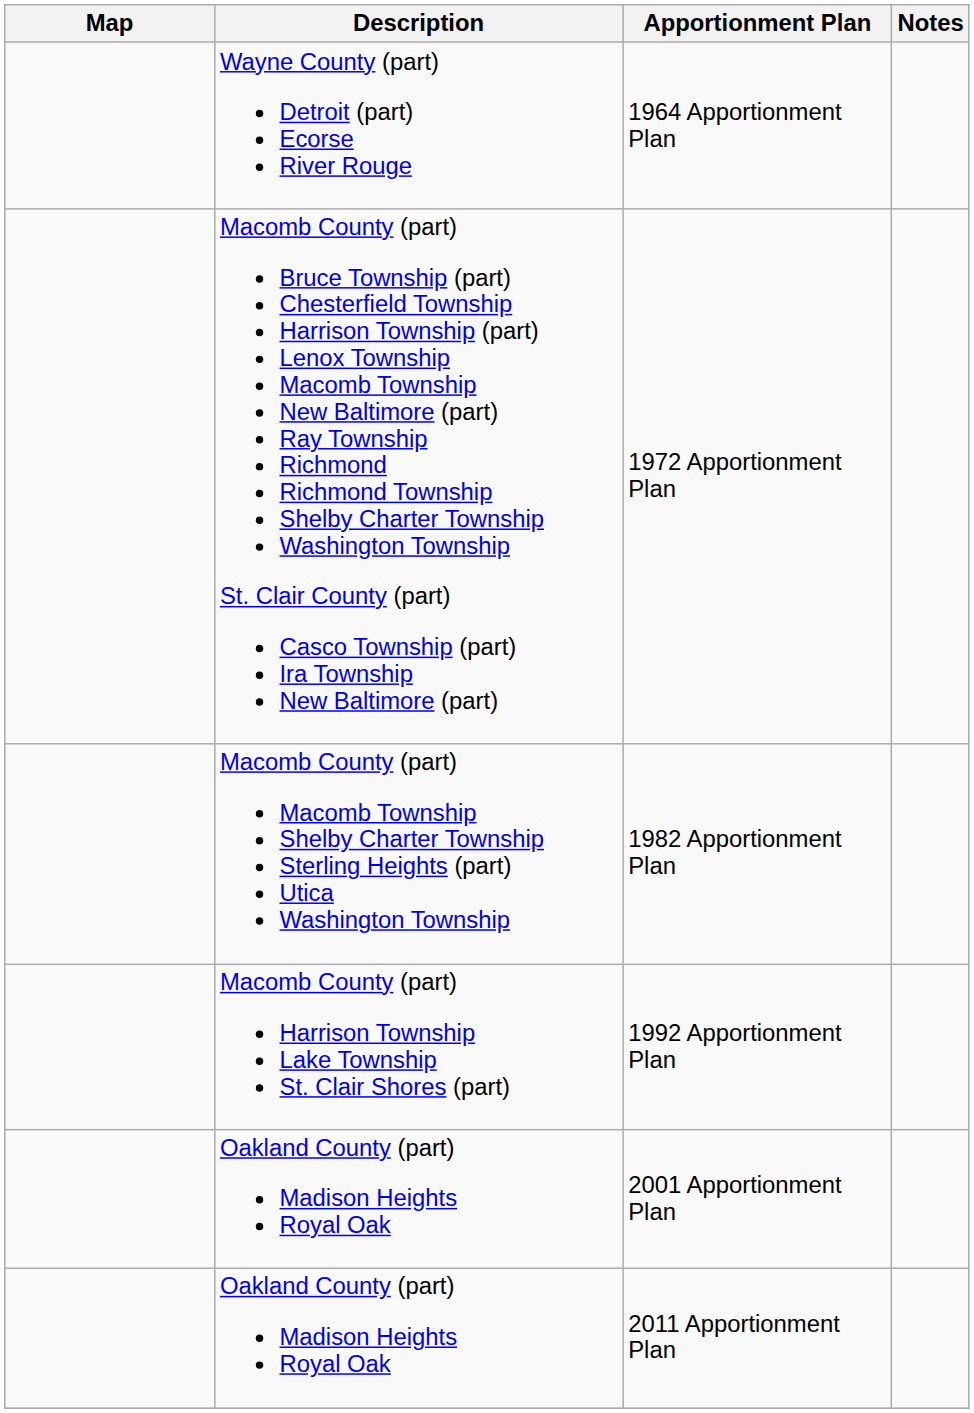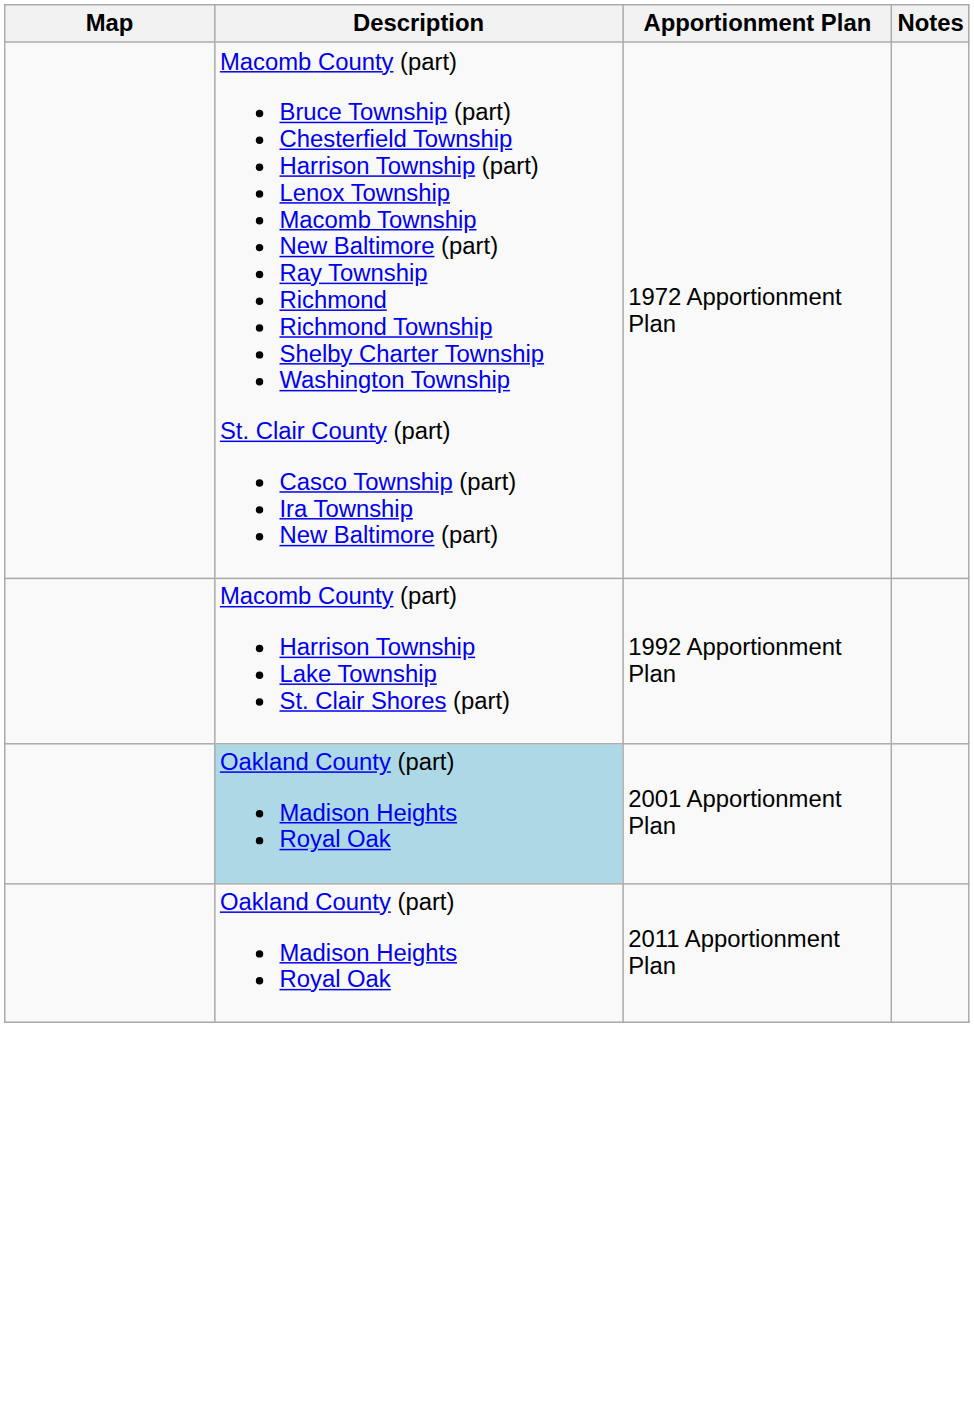- row: Wayne County (part) Detroit (part) Ecorse River Rouge | 1964 Apportionment Plan
- row: Macomb County (part) Macomb Township Shelby Charter Township Sterling Heights (part) Utica Washington Township | 1982 Apportionment Plan
2001 Apportionment Plan | Description: no background -> lightblue background
